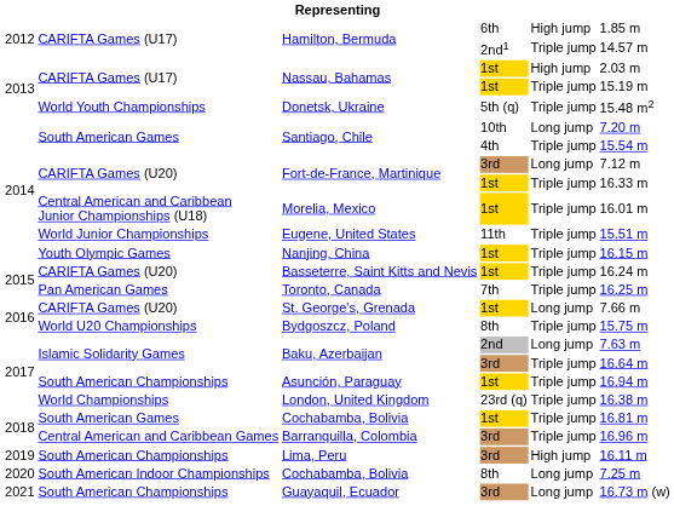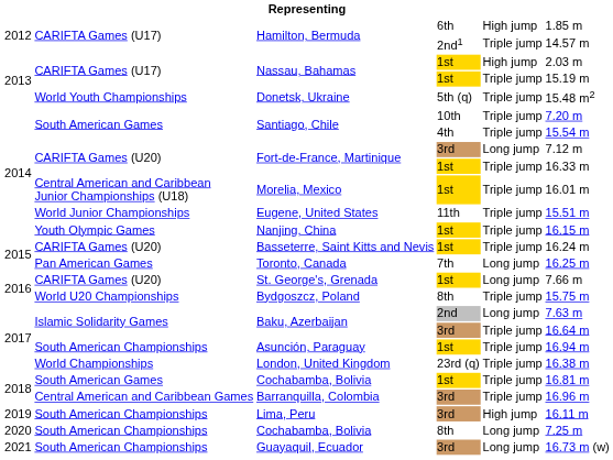Santiago, Chile / 10th | column 5: Long jump -> Triple jump
Toronto, Canada | column 5: Triple jump -> Long jump
Cochabamba, Bolivia / 8th | column 2: South American Indoor Championships -> South American Championships
